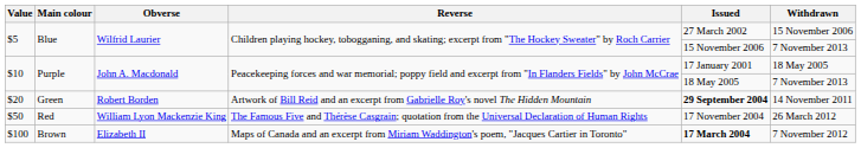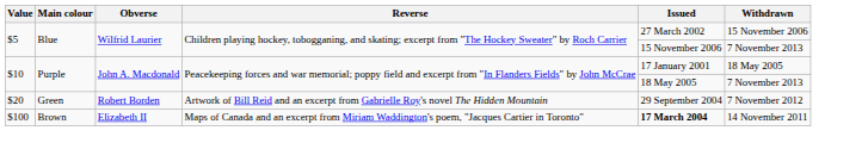$20 | Issued: bold -> normal
$20 | Withdrawn: 14 November 2011 -> 7 November 2012
- row: $50 | Red | William Lyon Mackenzie King | The Famous Five and Thérèse Casgrain; quotation from the Universal Declaration of Human Rights | 17 November 2004 | 26 March 2012
$100 | Withdrawn: 7 November 2012 -> 14 November 2011
